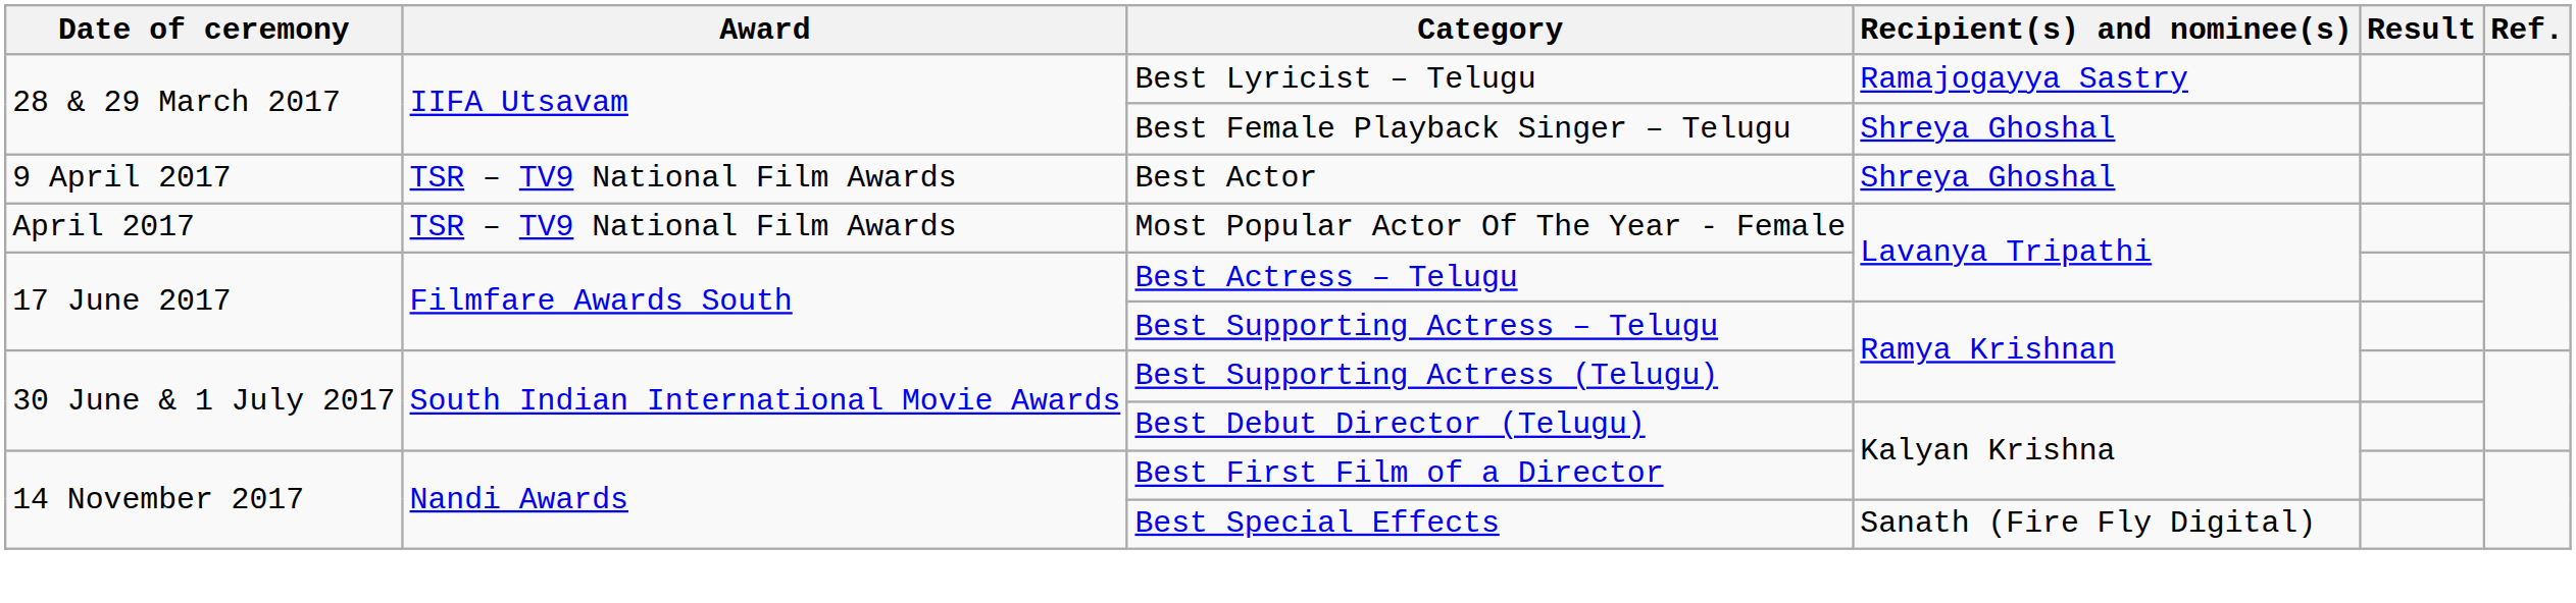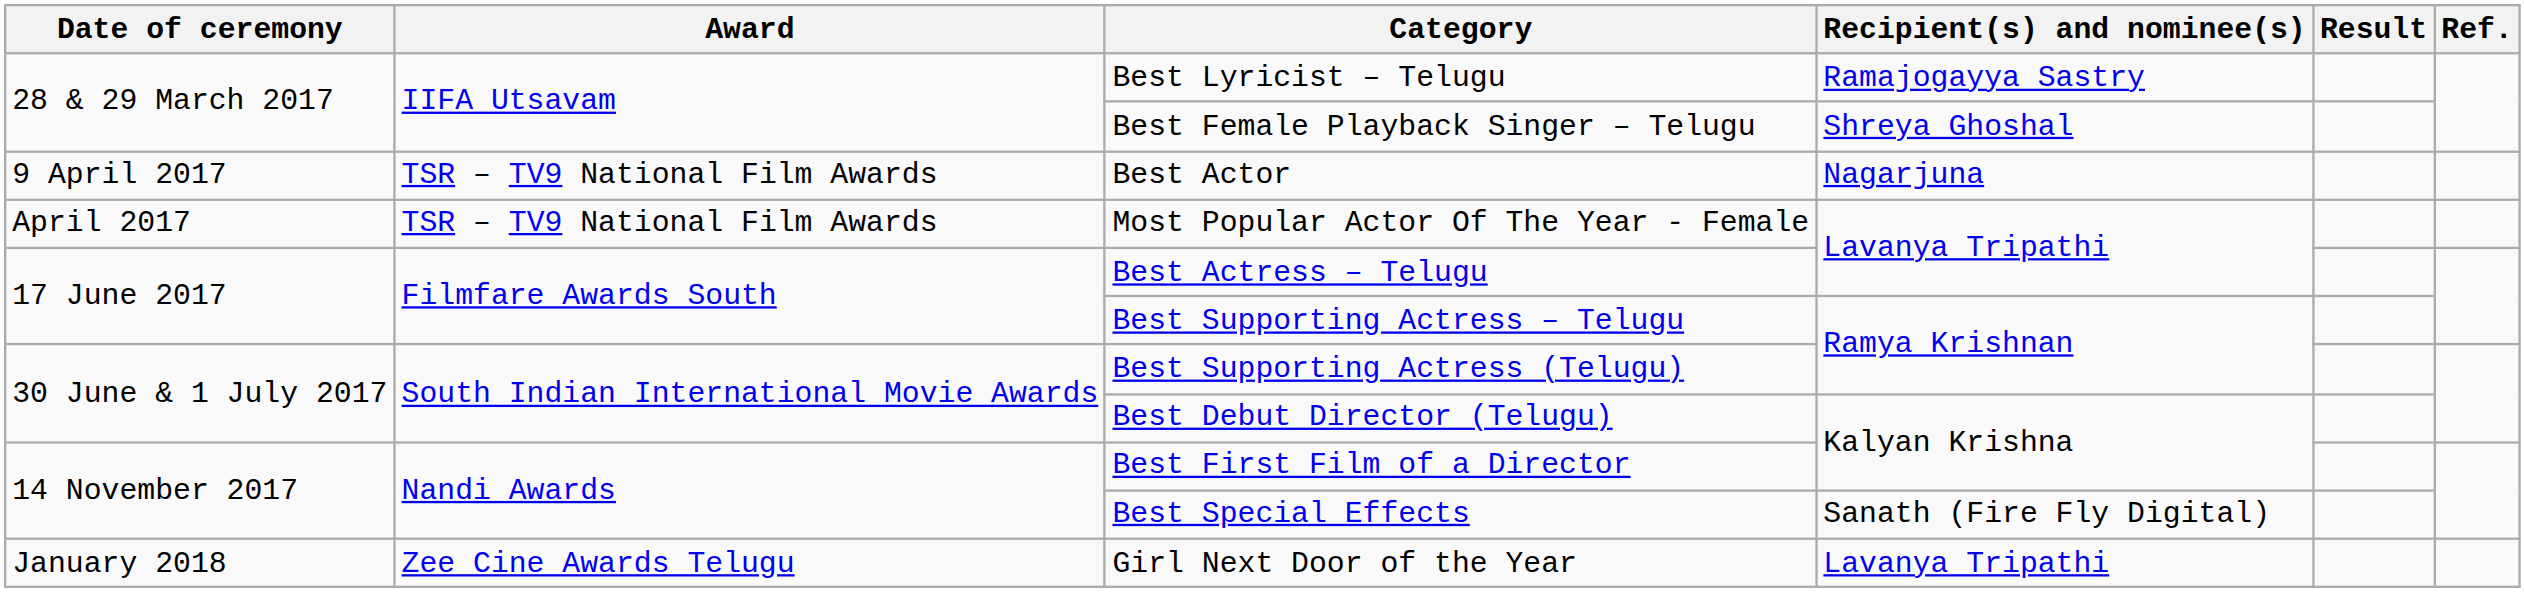Best Actor | Recipient(s) and nominee(s): Shreya Ghoshal -> Nagarjuna
+ row: January 2018 | Zee Cine Awards Telugu | Girl Next Door of the Year | Lavanya Tripathi
